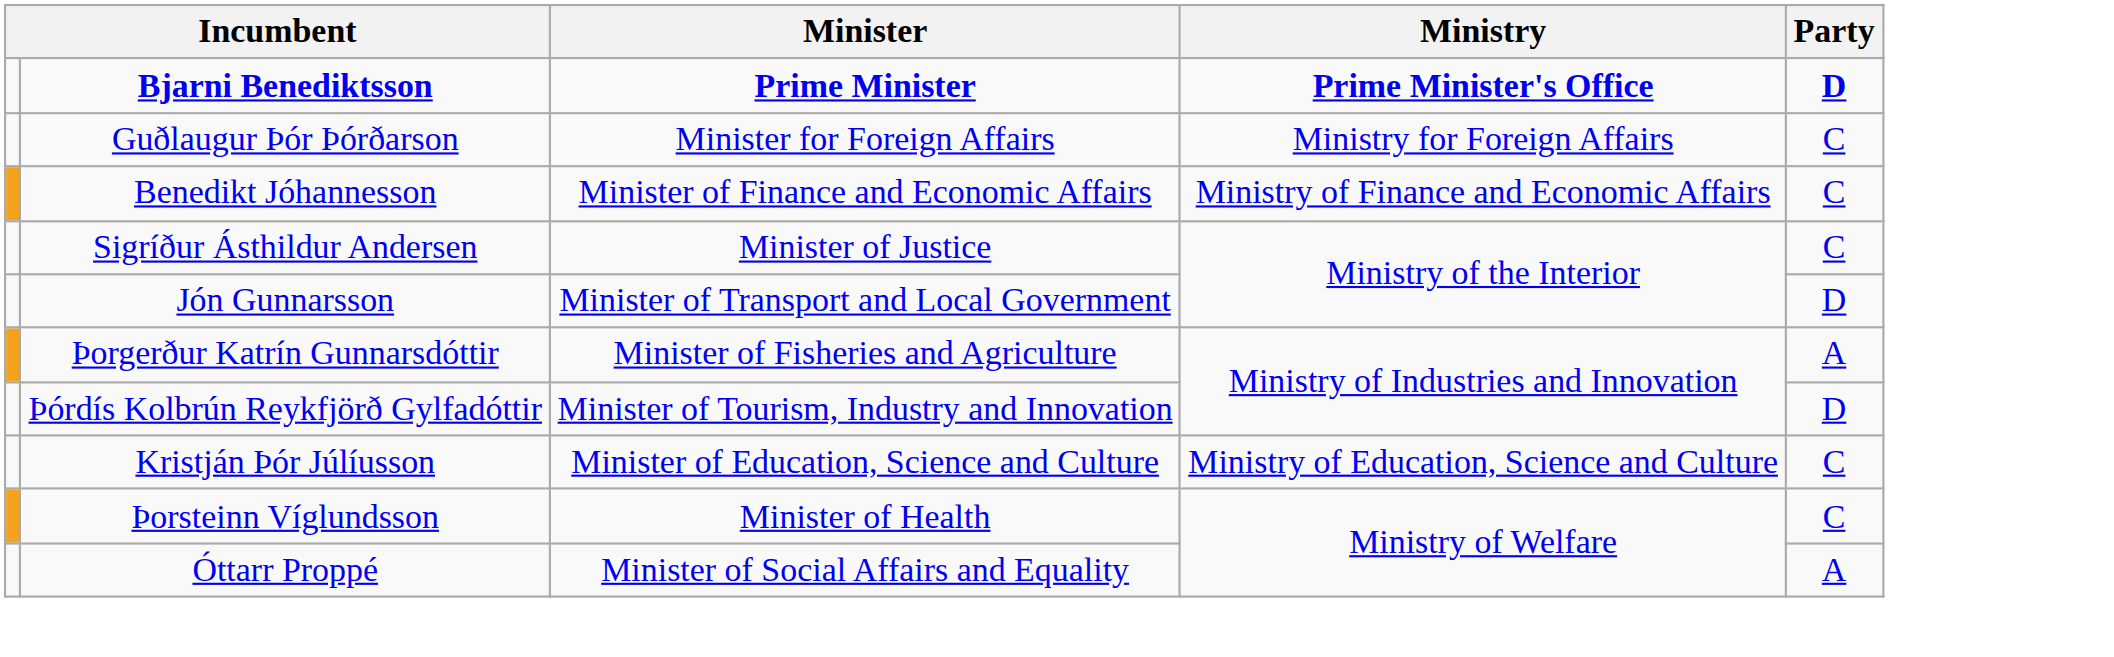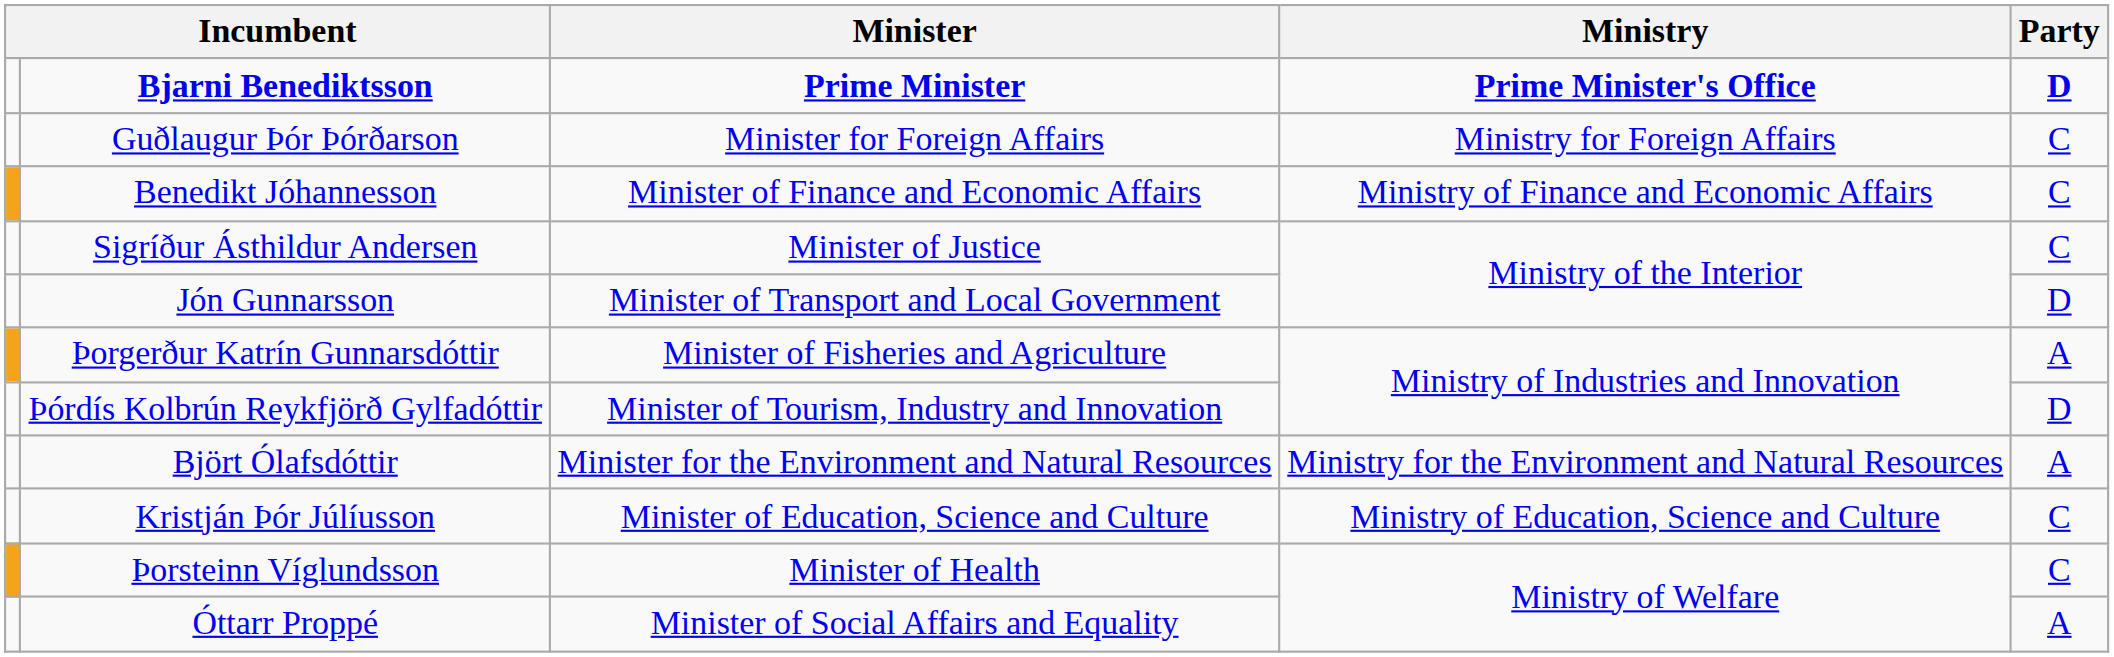+ row: Björt Ólafsdóttir | Minister for the Environment and Natural Resources | Ministry for the Environment and Natural Resources | A
